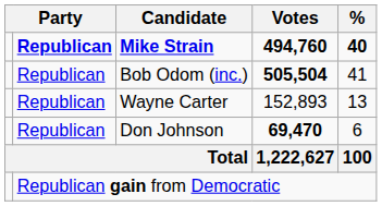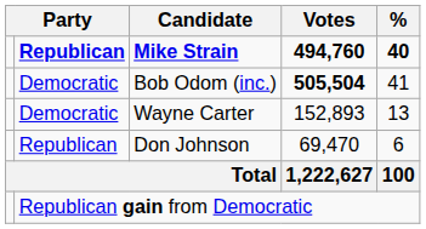Bob Odom (inc.) | column 2: Republican -> Democratic
Wayne Carter | column 2: Republican -> Democratic
Don Johnson | Votes: bold -> normal
